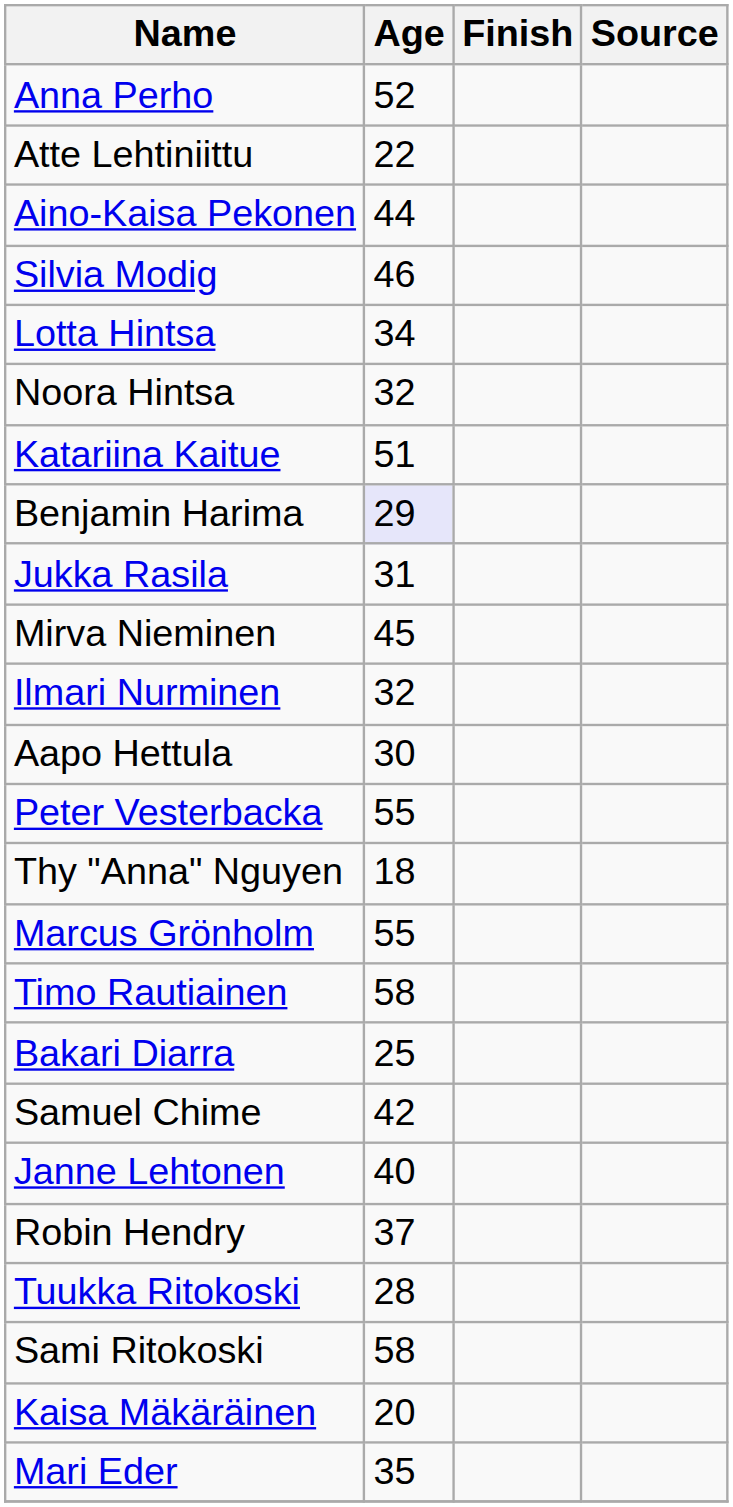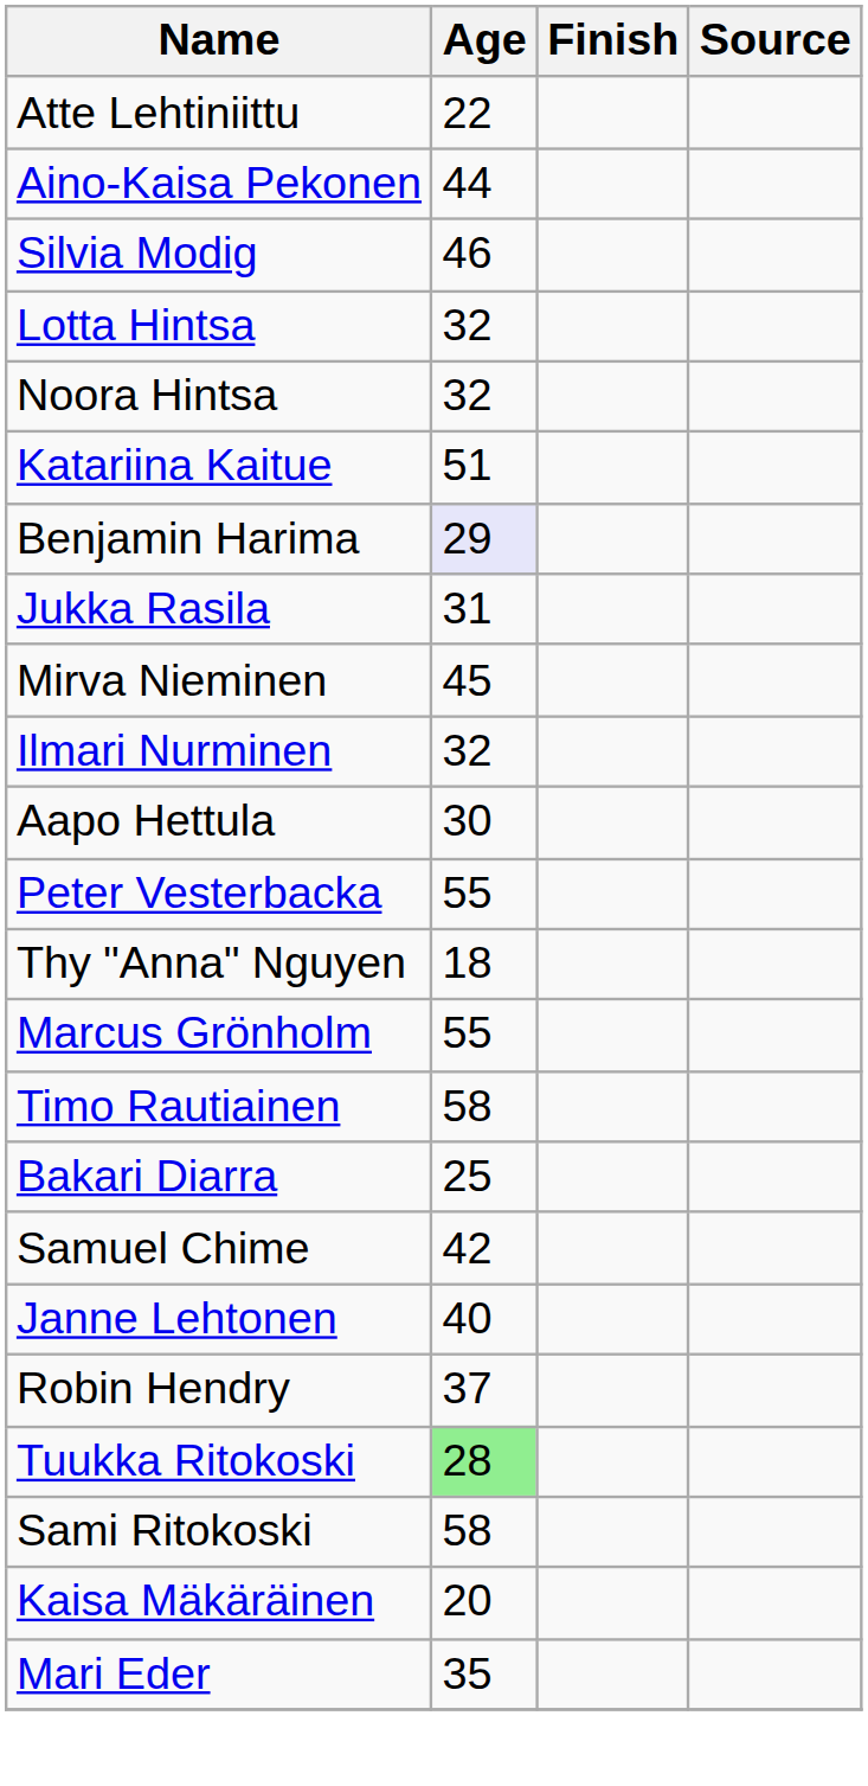- row: Anna Perho | 52
Lotta Hintsa | Age: 34 -> 32
Tuukka Ritokoski | Age: no background -> lightgreen background
